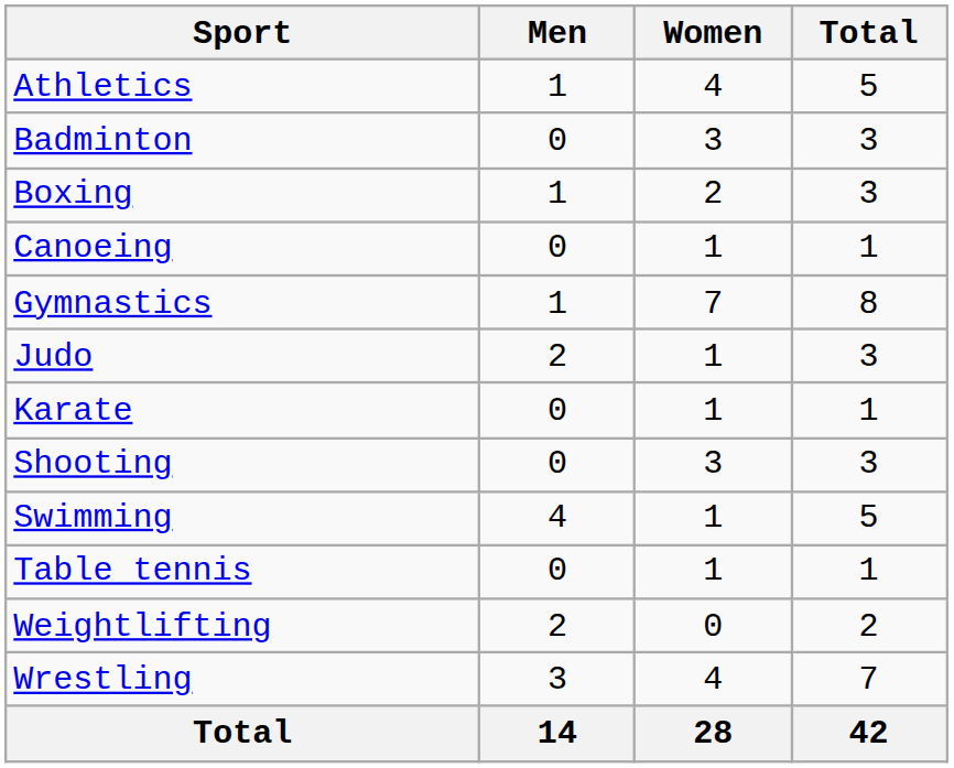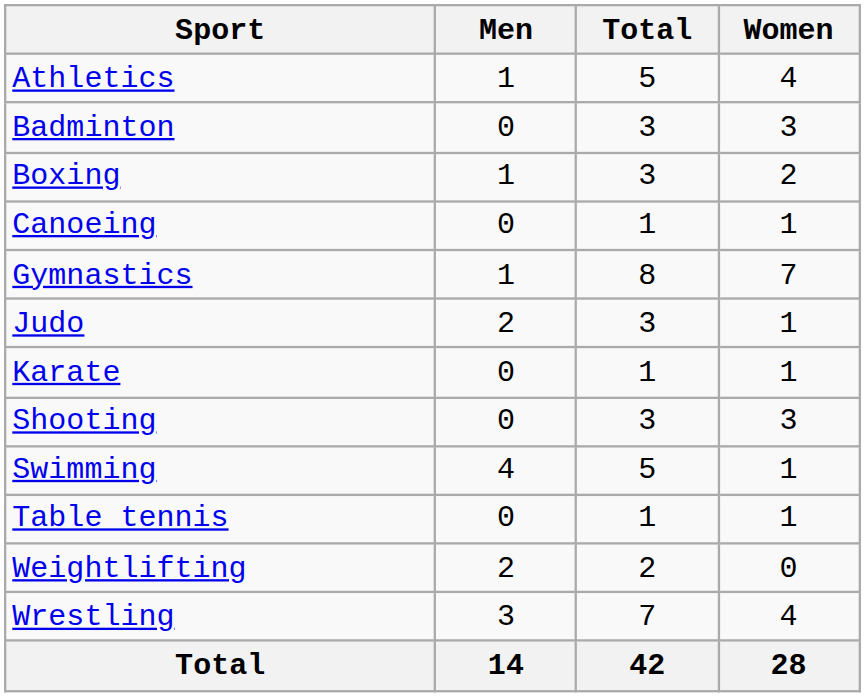columns swapped: Women <-> Total
